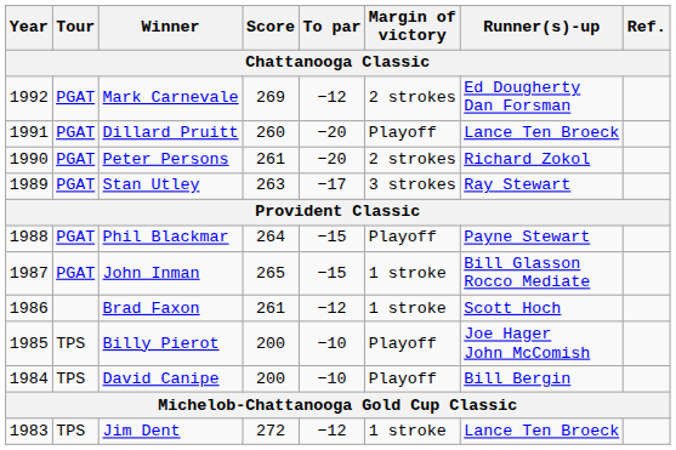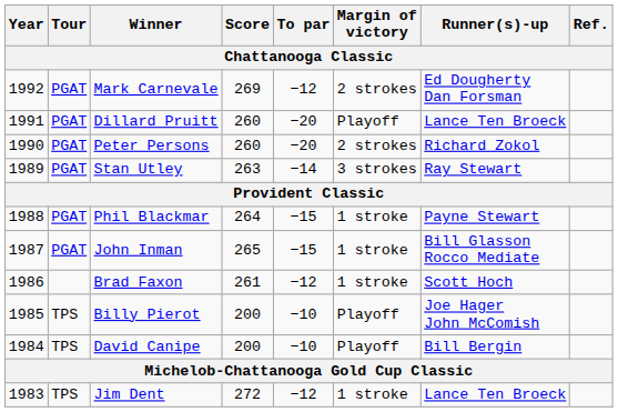Peter Persons | Score: 261 -> 260
Stan Utley | To par: −17 -> −14
Phil Blackmar | Margin of victory: Playoff -> 1 stroke
